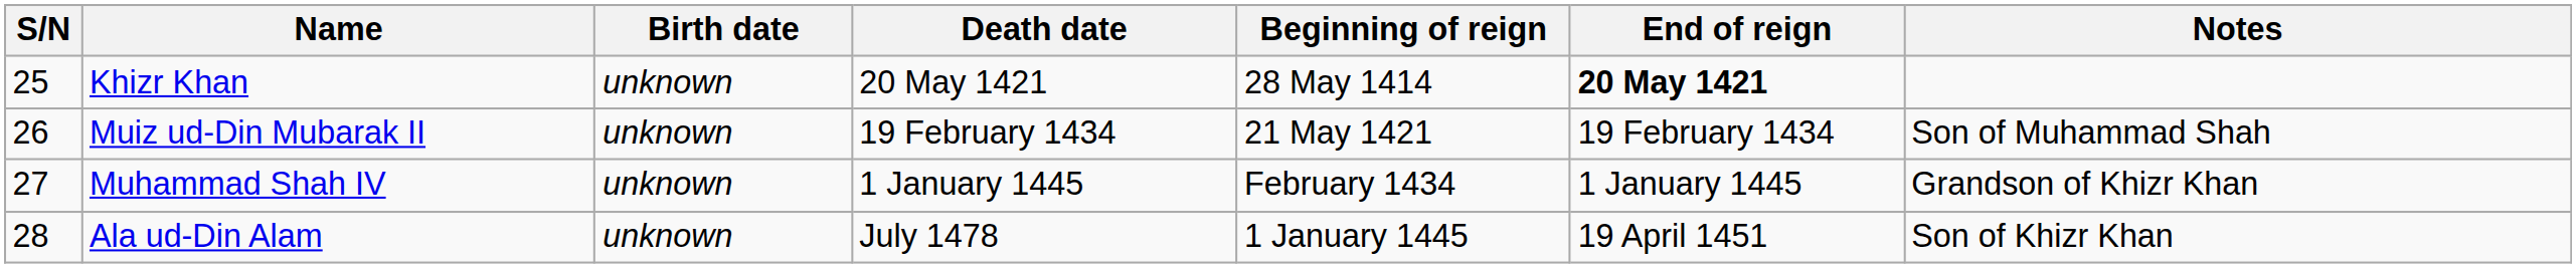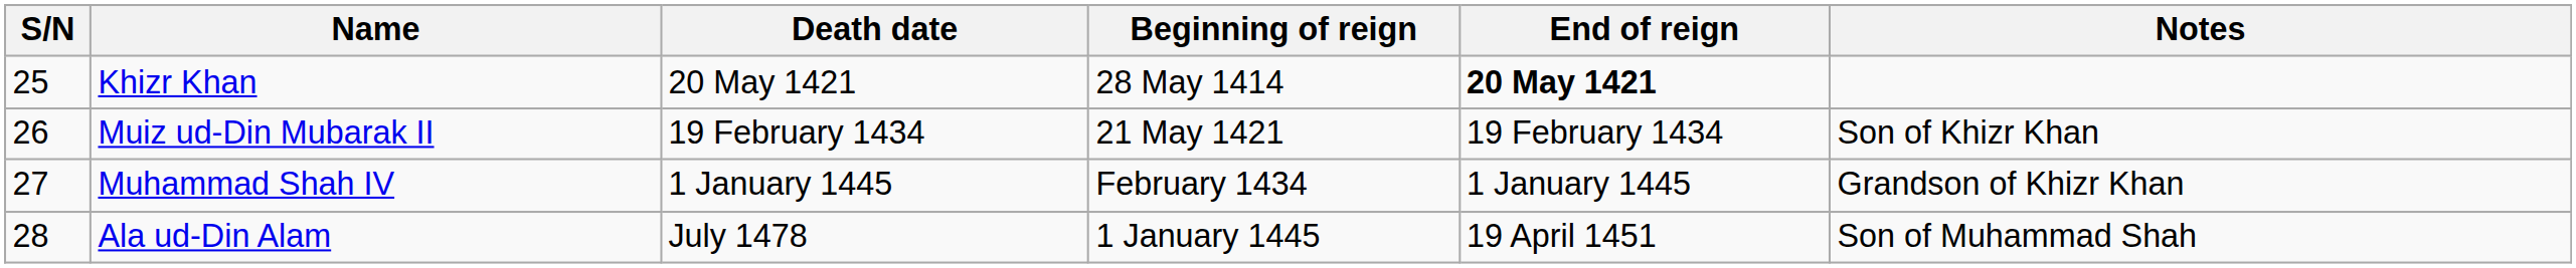- column: Birth date | unknown | unknown | unknown | unknown
Muiz ud-Din Mubarak II | Notes: Son of Muhammad Shah -> Son of Khizr Khan
Ala ud-Din Alam | Notes: Son of Khizr Khan -> Son of Muhammad Shah
